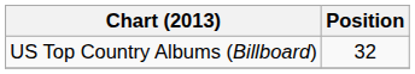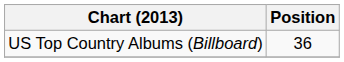US Top Country Albums (Billboard) | Position: 32 -> 36
